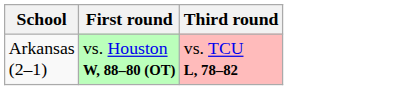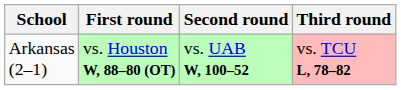+ column: Second round | vs. UAB W, 100–52
